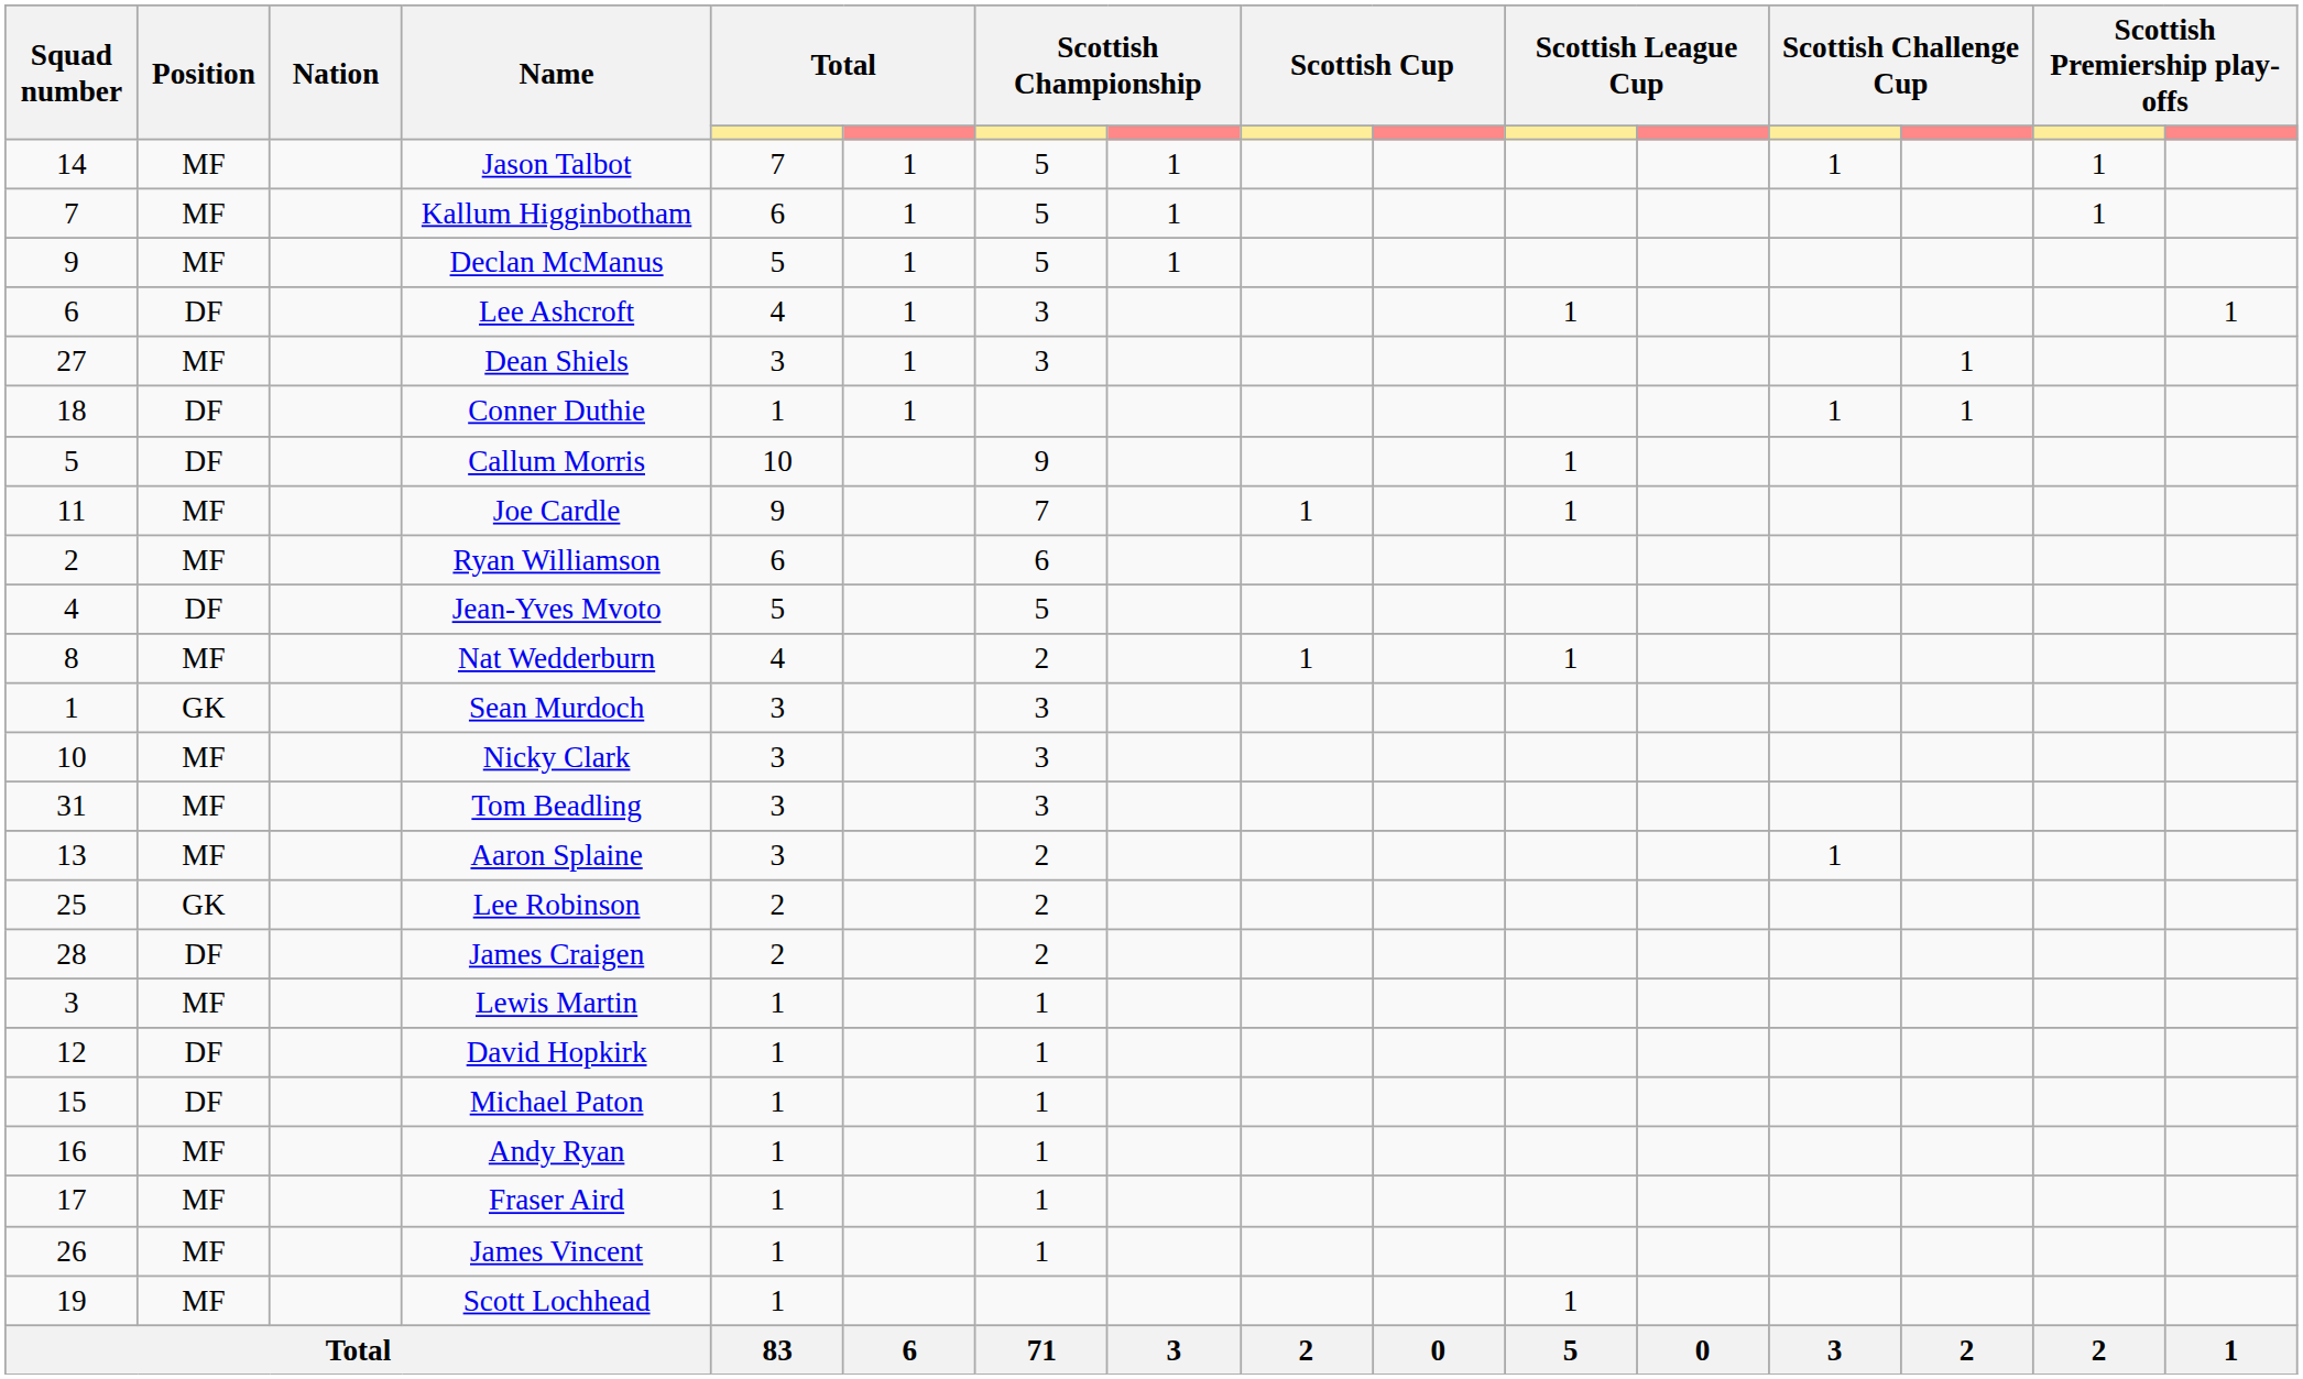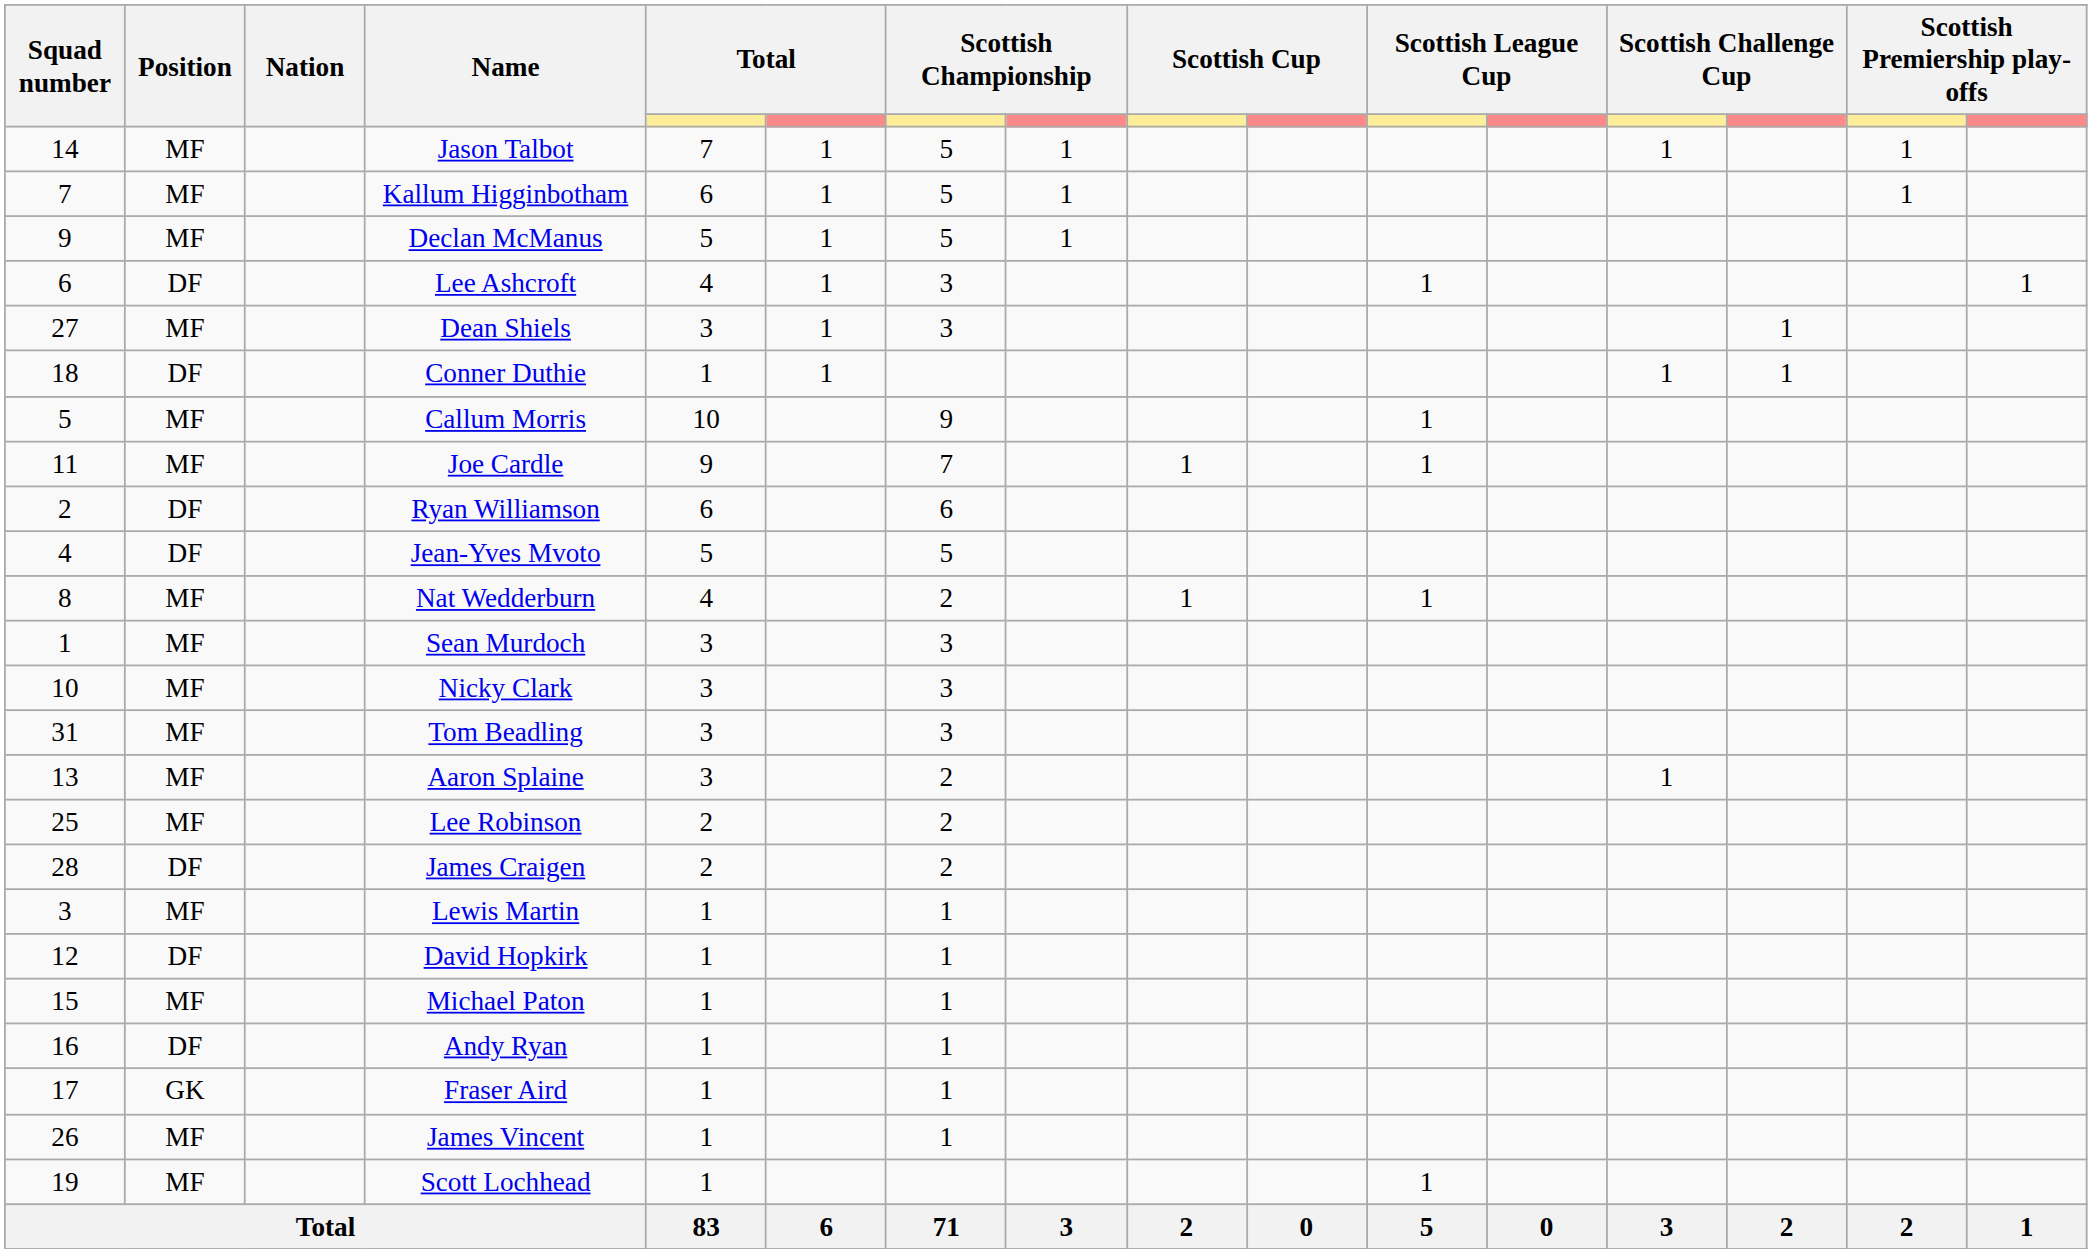Callum Morris | Position: DF -> MF
Ryan Williamson | Position: MF -> DF
Sean Murdoch | Position: GK -> MF
Lee Robinson | Position: GK -> MF
Michael Paton | Position: DF -> MF
Andy Ryan | Position: MF -> DF
Fraser Aird | Position: MF -> GK
